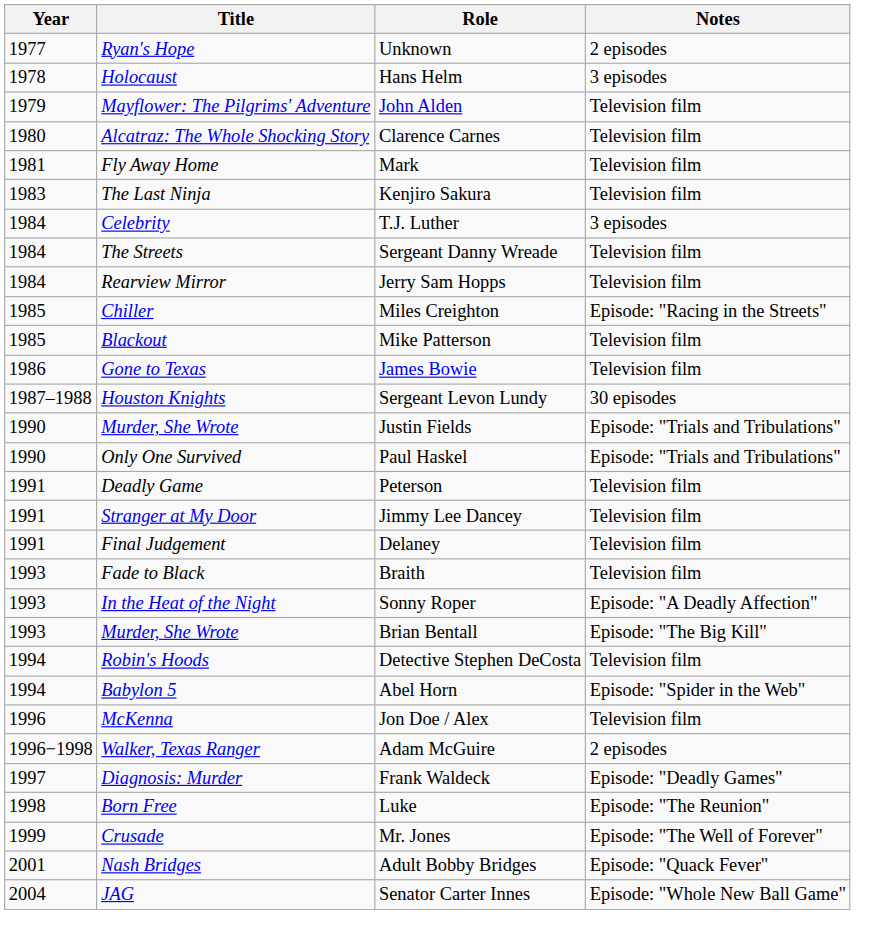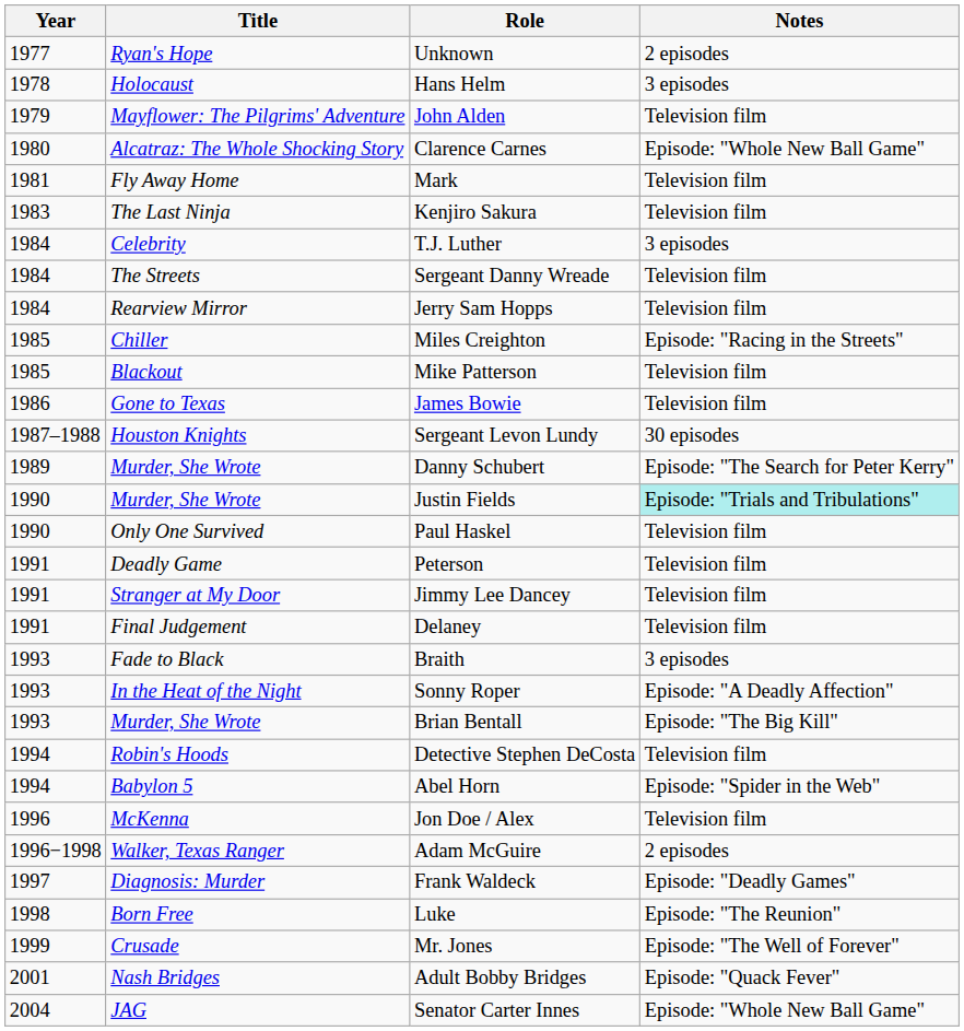Clarence Carnes | Notes: Television film -> Episode: "Whole New Ball Game"
+ row: 1989 | Murder, She Wrote | Danny Schubert | Episode: "The Search for Peter Kerry"
Justin Fields | Notes: no background -> paleturquoise background
Paul Haskel | Notes: Episode: "Trials and Tribulations" -> Television film
Braith | Notes: Television film -> 3 episodes
